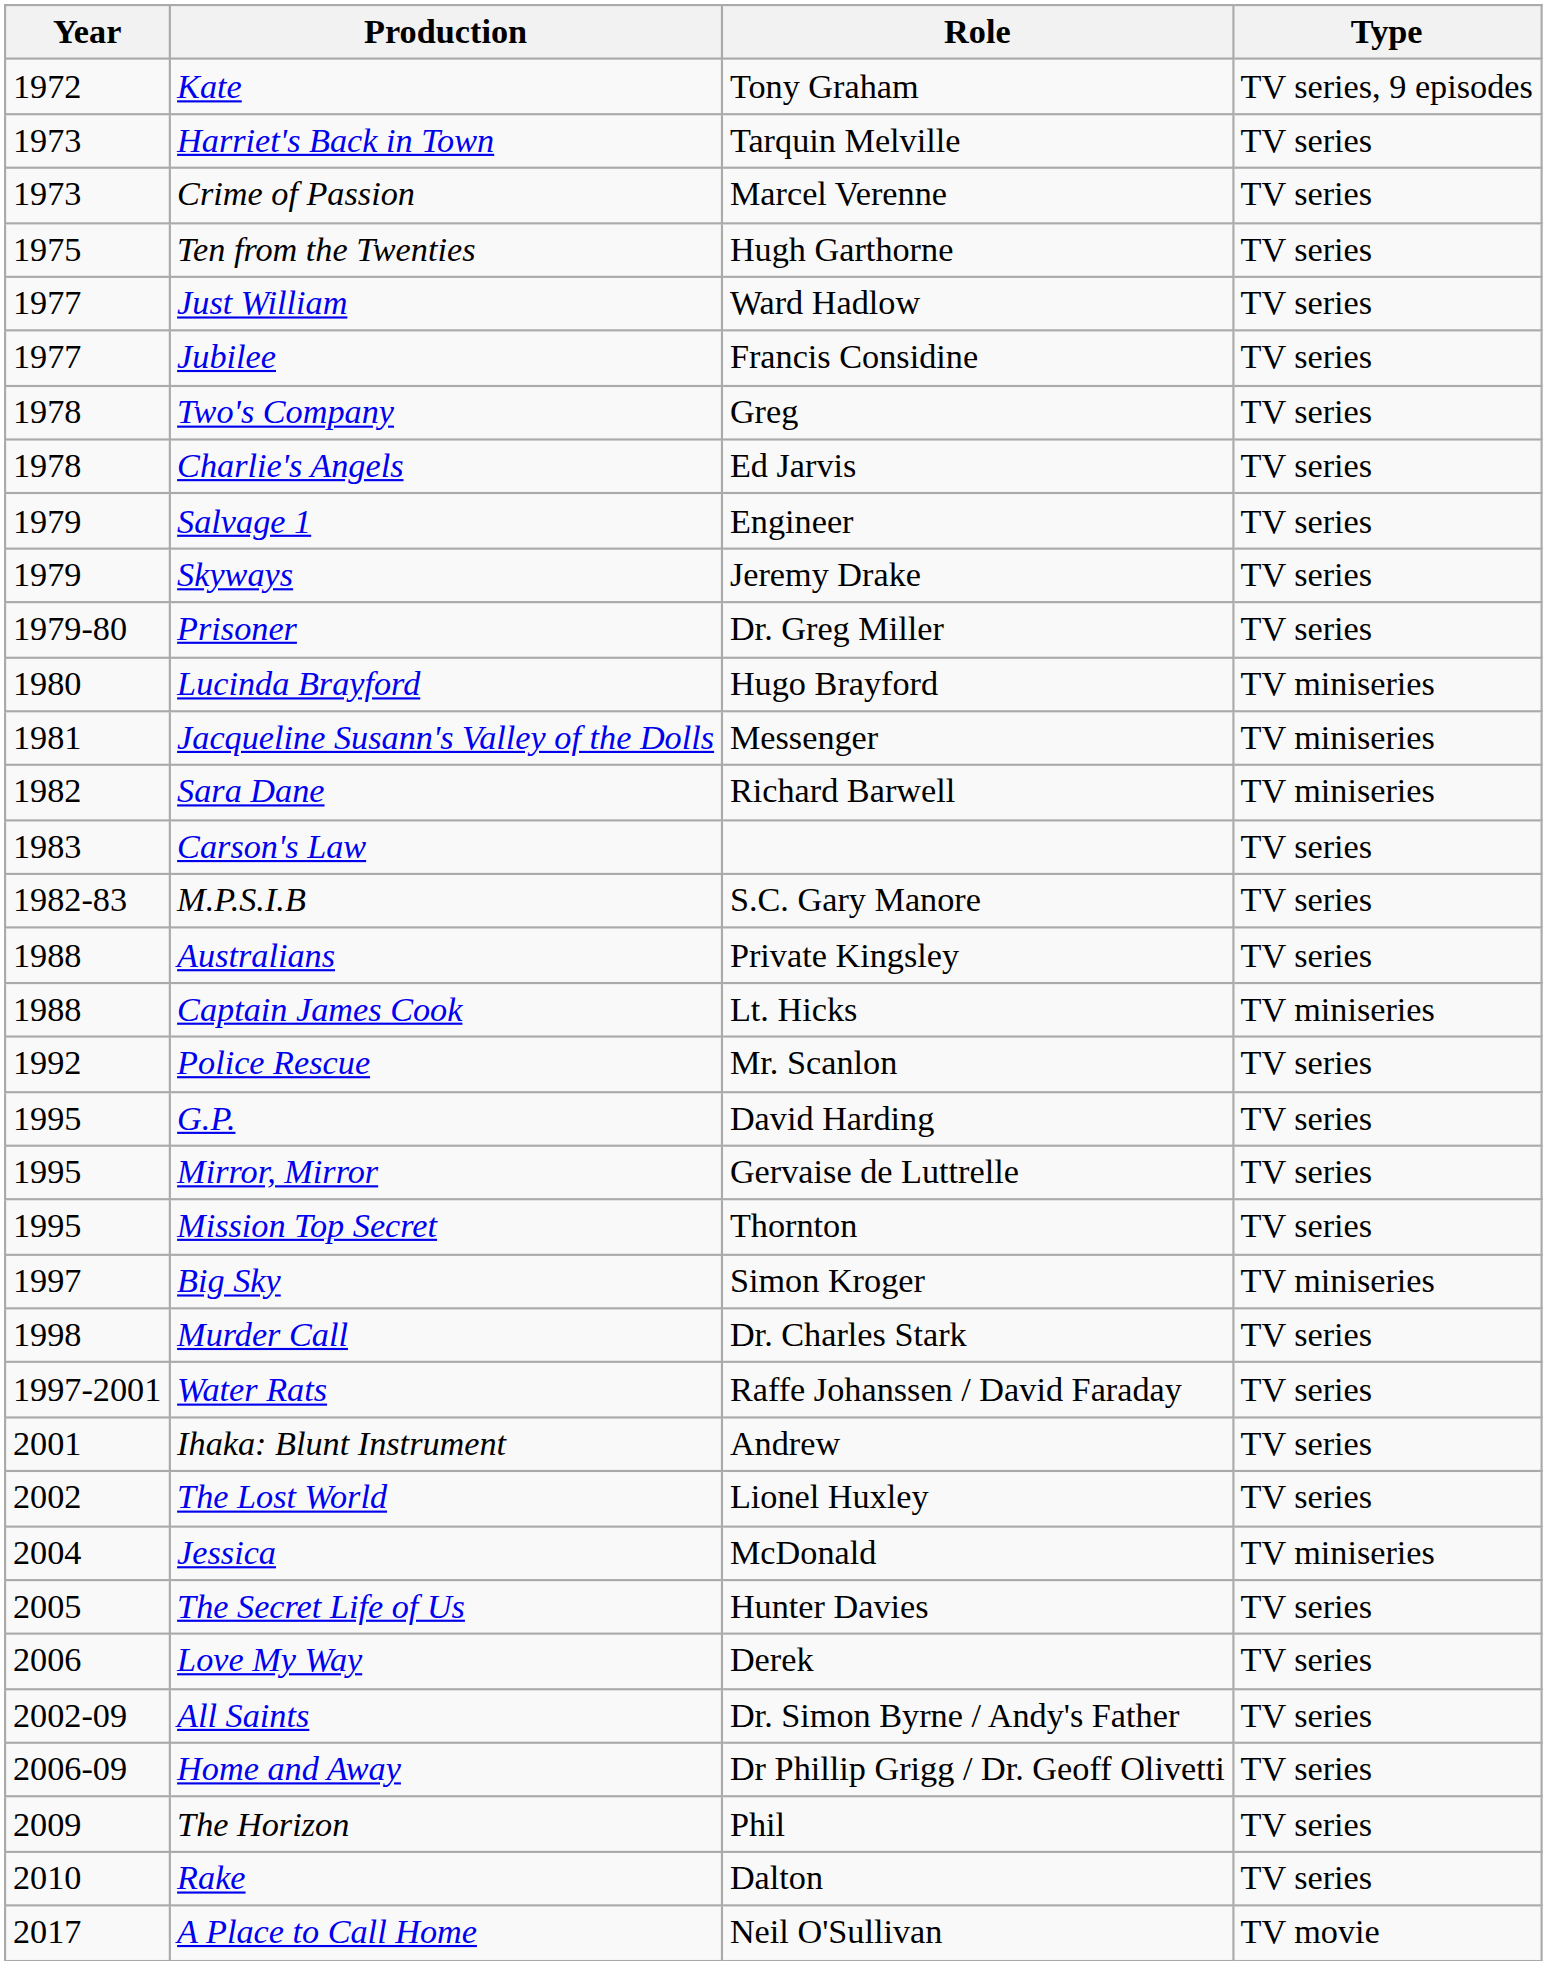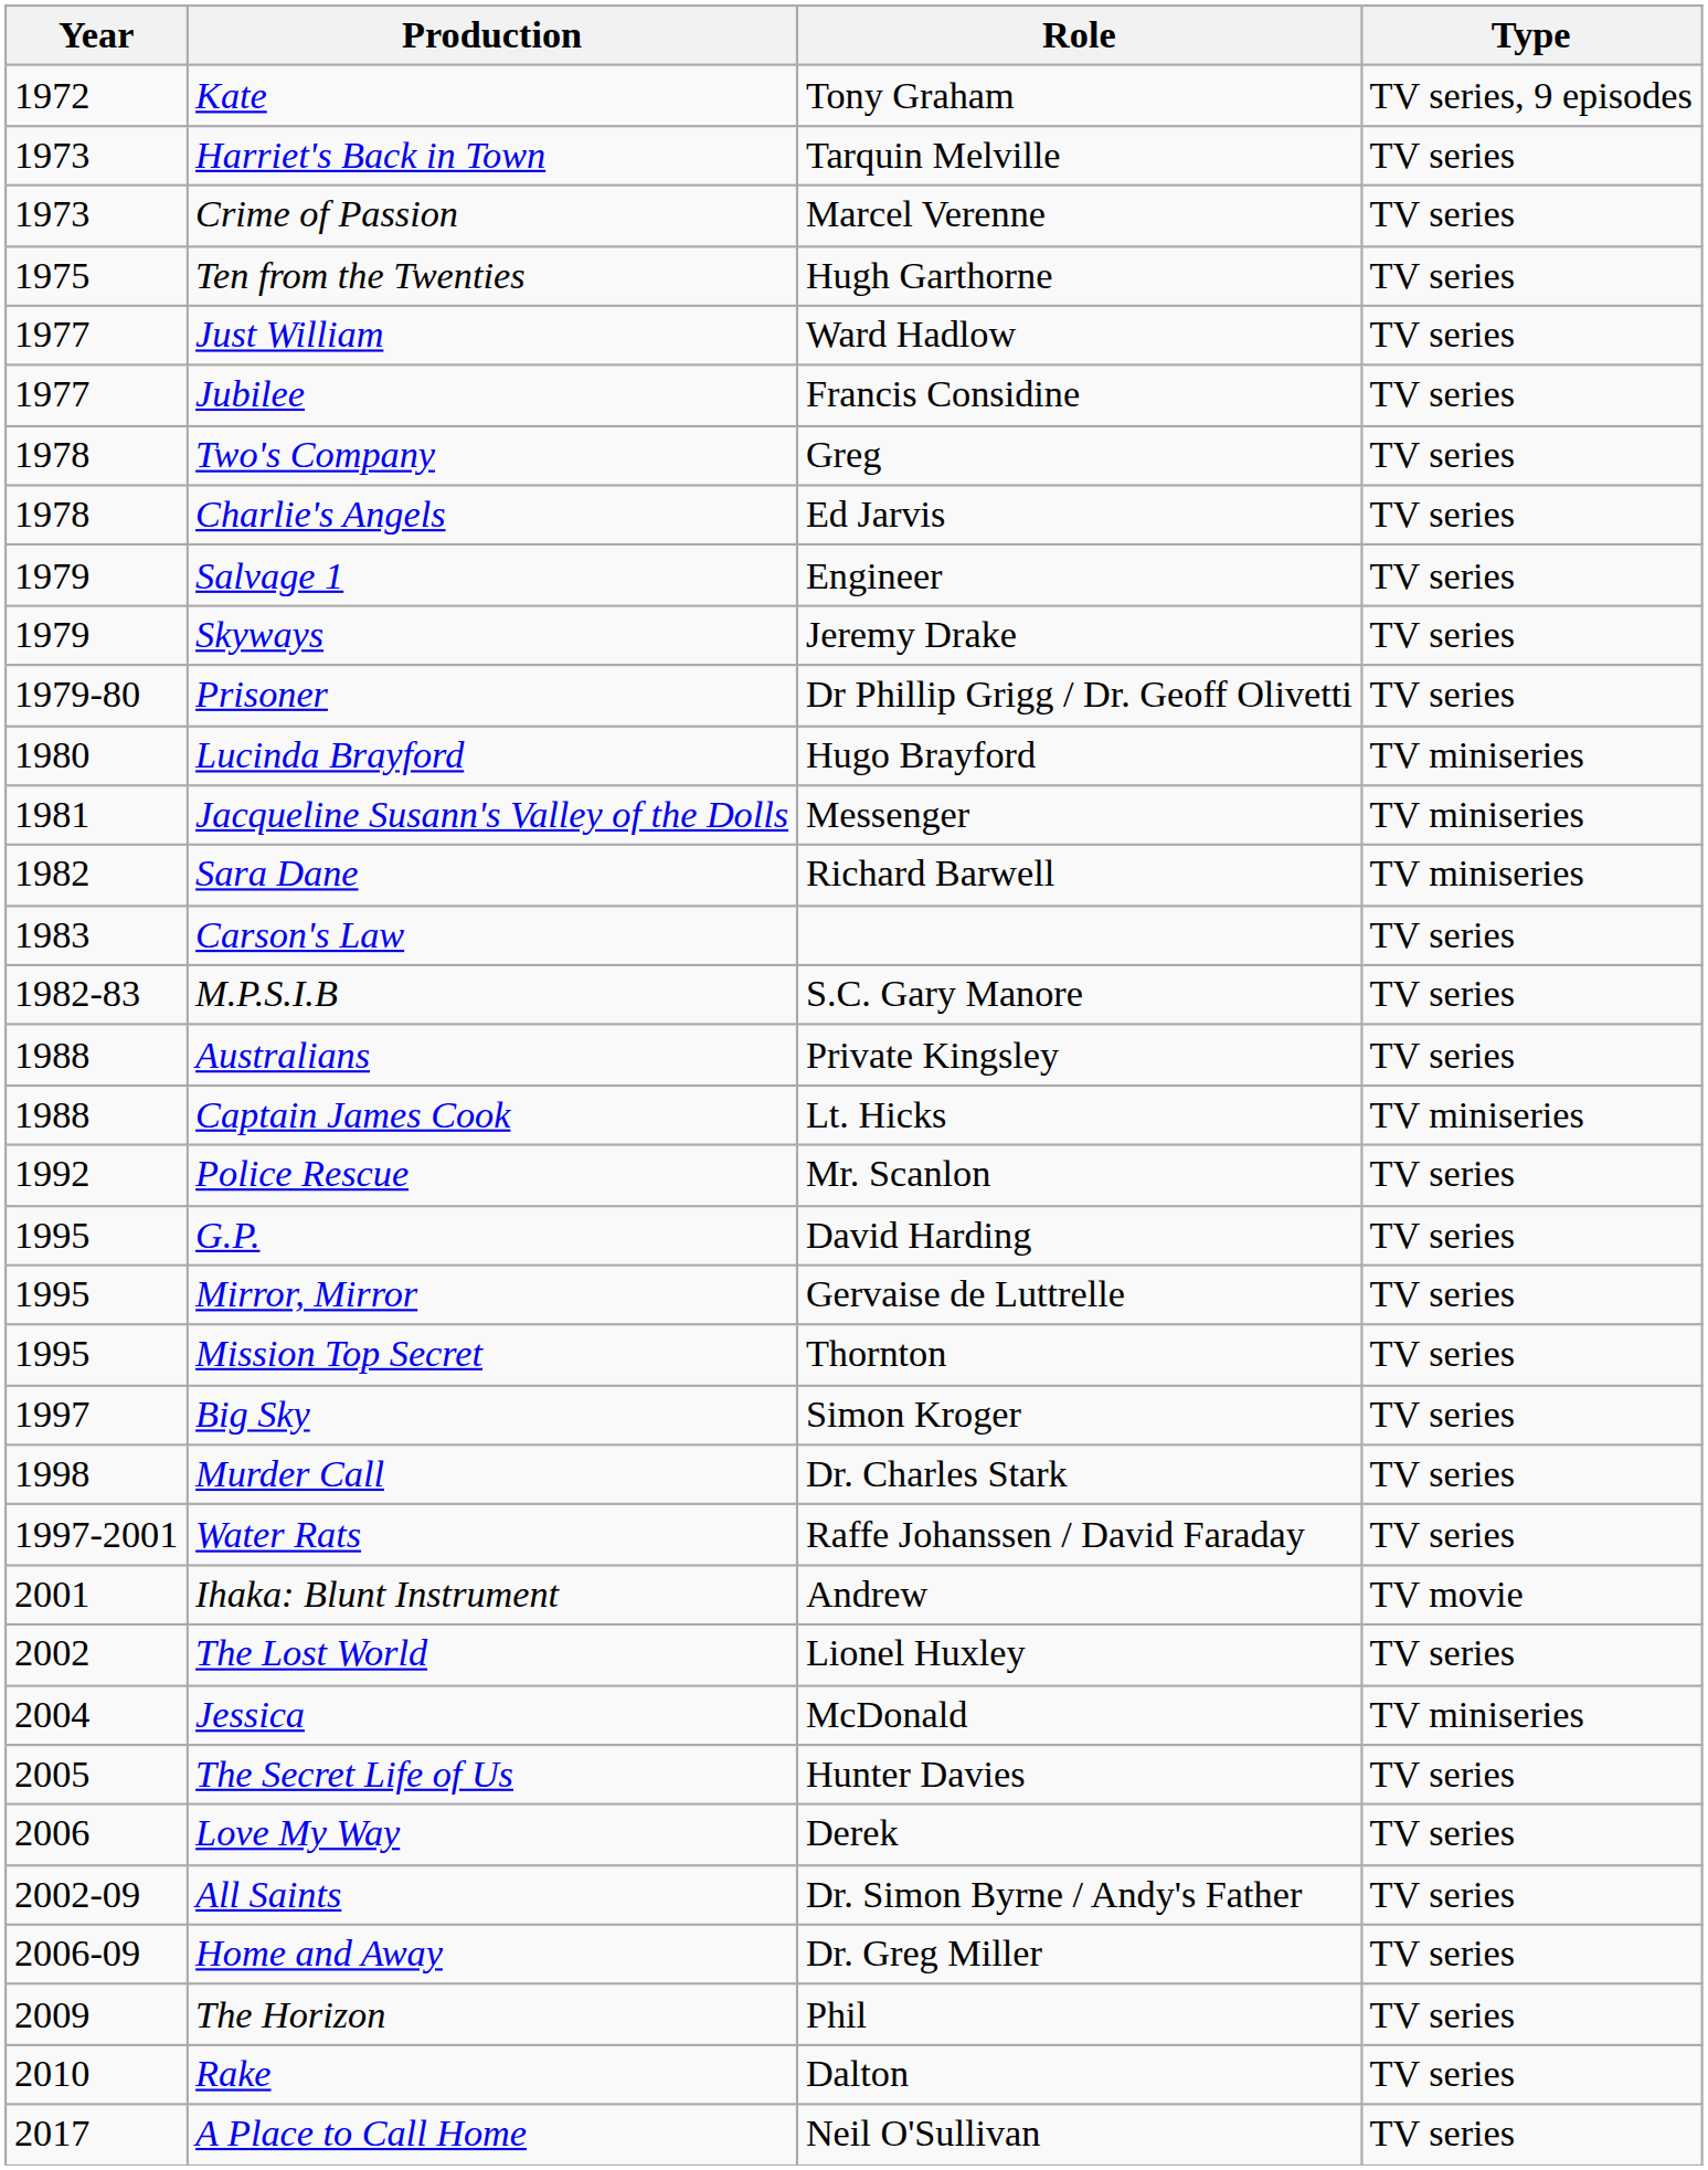Prisoner | Role: Dr. Greg Miller -> Dr Phillip Grigg / Dr. Geoff Olivetti
Big Sky | Type: TV miniseries -> TV series
Ihaka: Blunt Instrument | Type: TV series -> TV movie
Home and Away | Role: Dr Phillip Grigg / Dr. Geoff Olivetti -> Dr. Greg Miller
A Place to Call Home | Type: TV movie -> TV series
